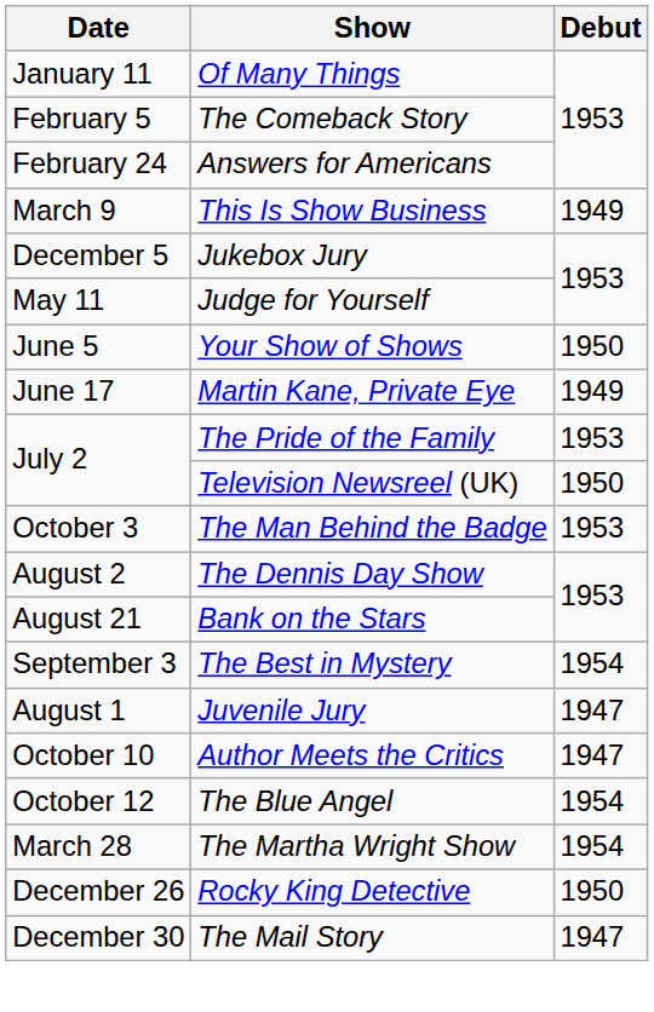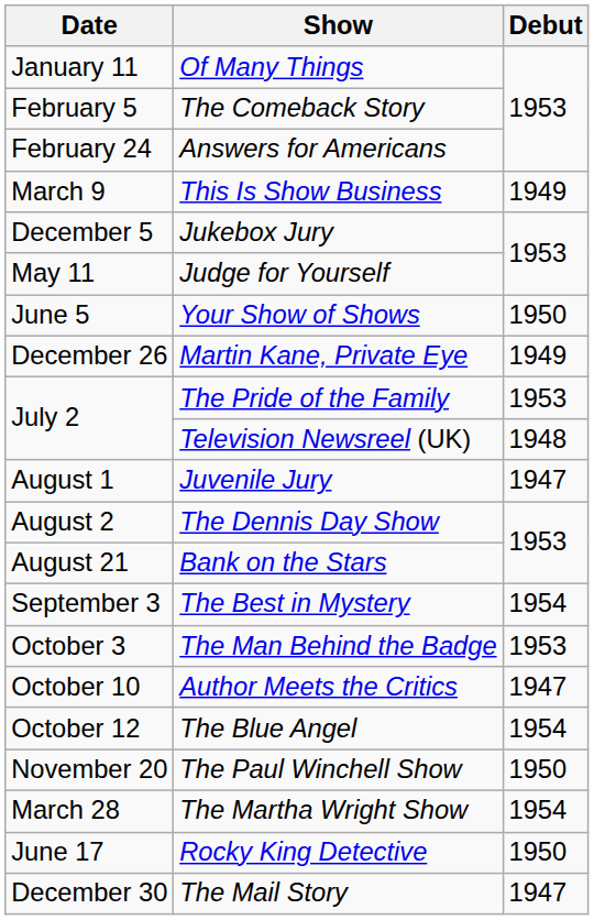Martin Kane, Private Eye | Date: June 17 -> December 26
Television Newsreel (UK) | Debut: 1950 -> 1948
rows swapped: Juvenile Jury <-> The Man Behind the Badge
+ row: November 20 | The Paul Winchell Show | 1950
Rocky King Detective | Date: December 26 -> June 17
